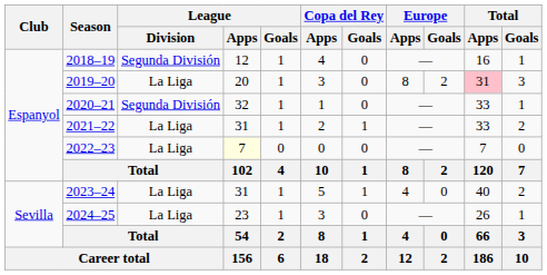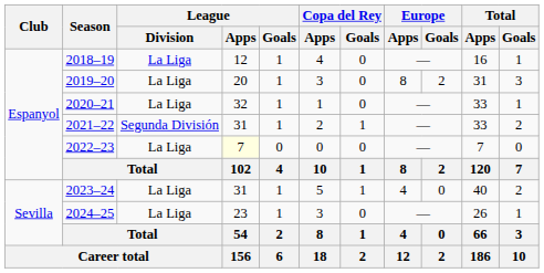2018–19 | League / Division: Segunda División -> La Liga
2019–20 | Total / Apps: pink background -> no background
2020–21 | League / Division: Segunda División -> La Liga
2021–22 | League / Division: La Liga -> Segunda División
